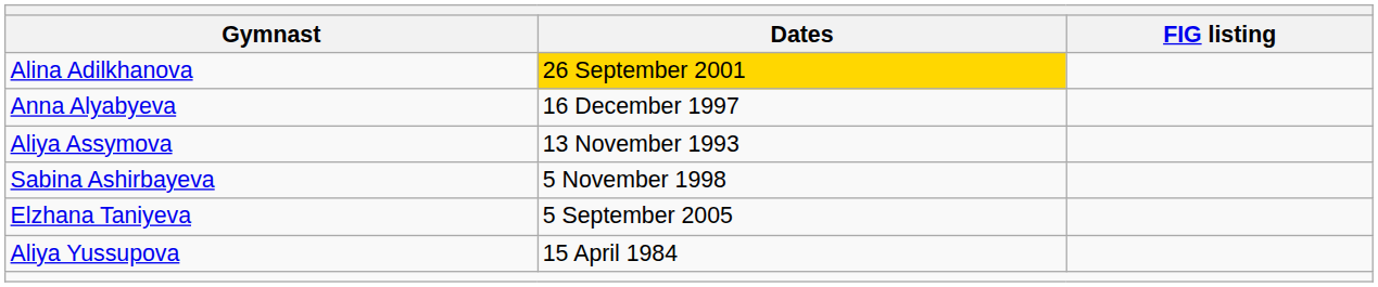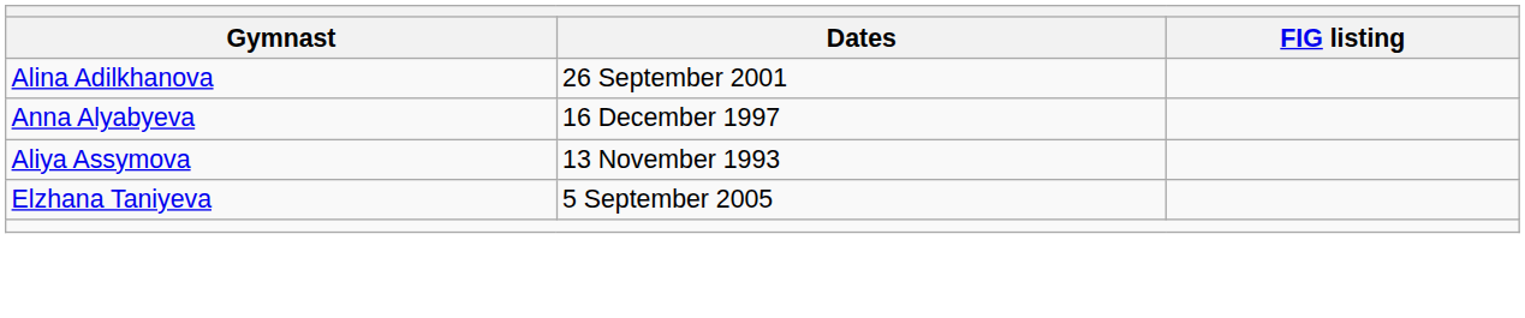Alina Adilkhanova | Dates: gold background -> no background
- row: Sabina Ashirbayeva | 5 November 1998
- row: Aliya Yussupova | 15 April 1984
